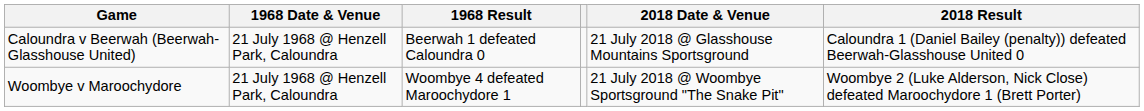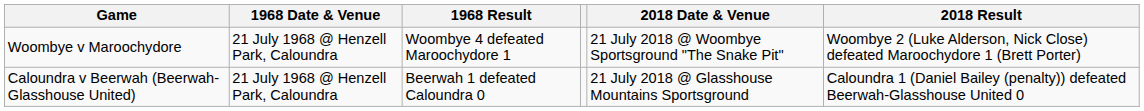rows swapped: Caloundra v Beerwah (Beerwah-Glasshouse United) <-> Woombye v Maroochydore
